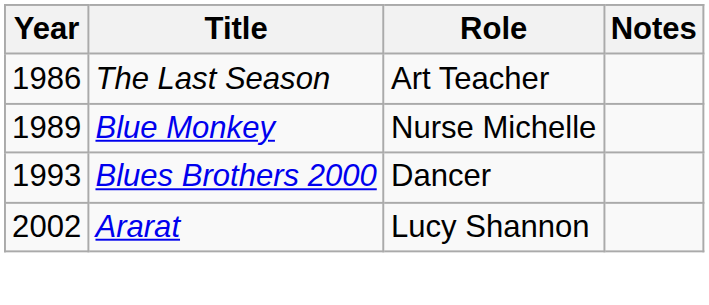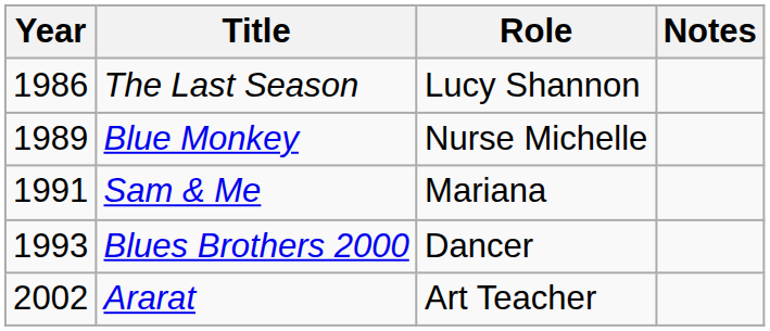The Last Season | Role: Art Teacher -> Lucy Shannon
+ row: 1991 | Sam & Me | Mariana
Ararat | Role: Lucy Shannon -> Art Teacher
